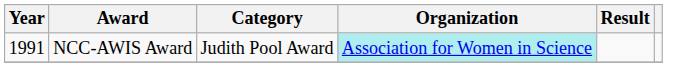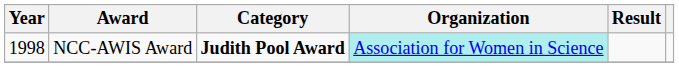NCC-AWIS Award | Year: 1991 -> 1998
NCC-AWIS Award | Category: normal -> bold
